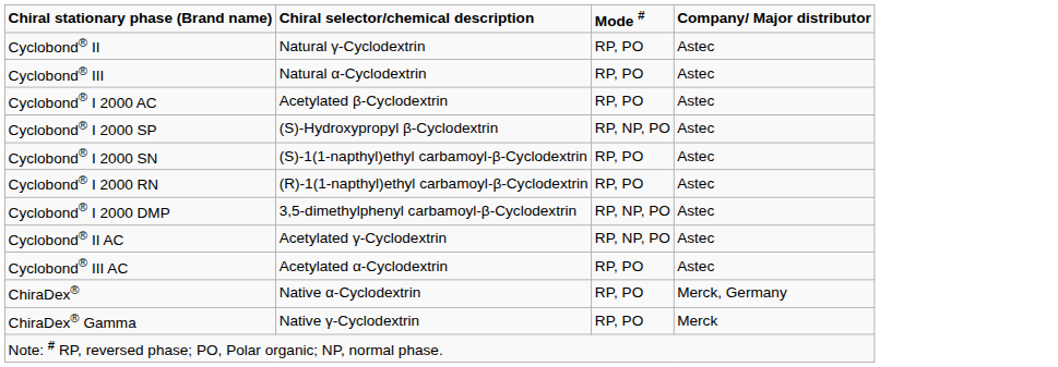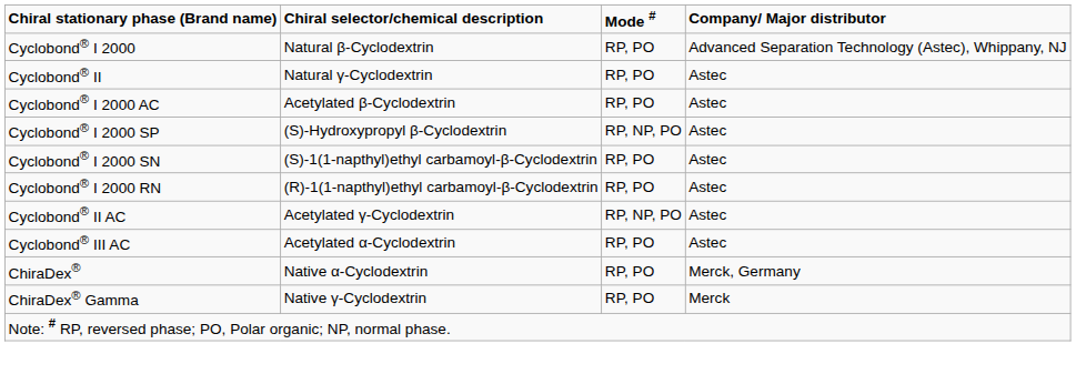+ row: Cyclobond® I 2000 | Natural β-Cyclodextrin | RP, PO | Advanced Separation Technology (Astec), Whippany, NJ
- row: Cyclobond® III | Natural α-Cyclodextrin | RP, PO | Astec
- row: Cyclobond® I 2000 DMP | 3,5-dimethylphenyl carbamoyl-β-Cyclodextrin | RP, NP, PO | Astec
